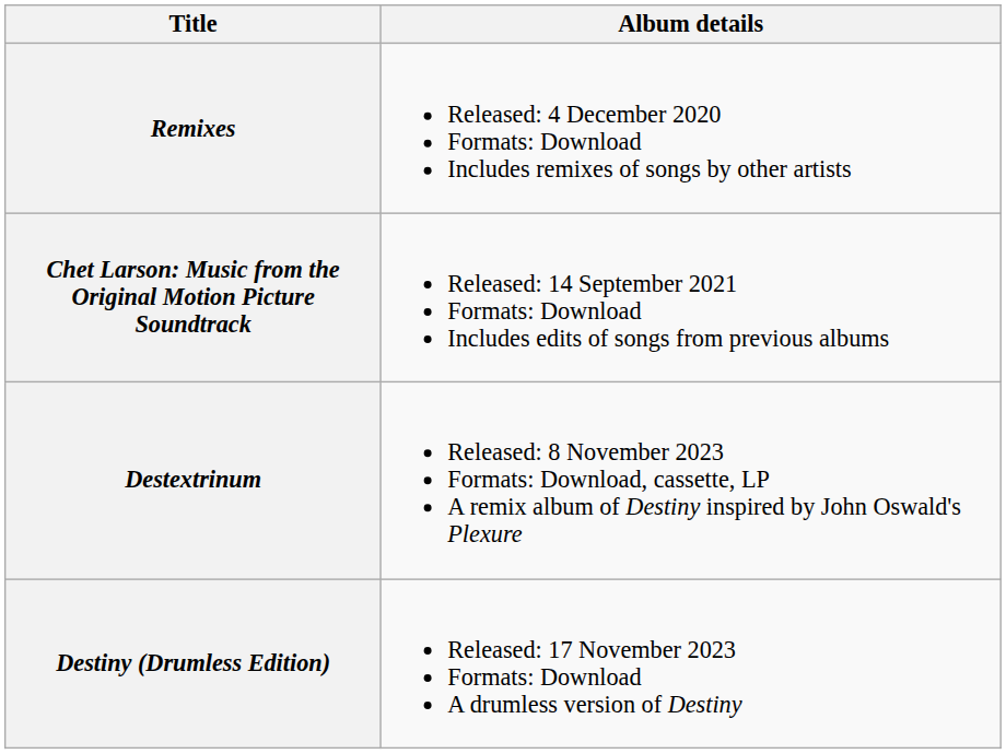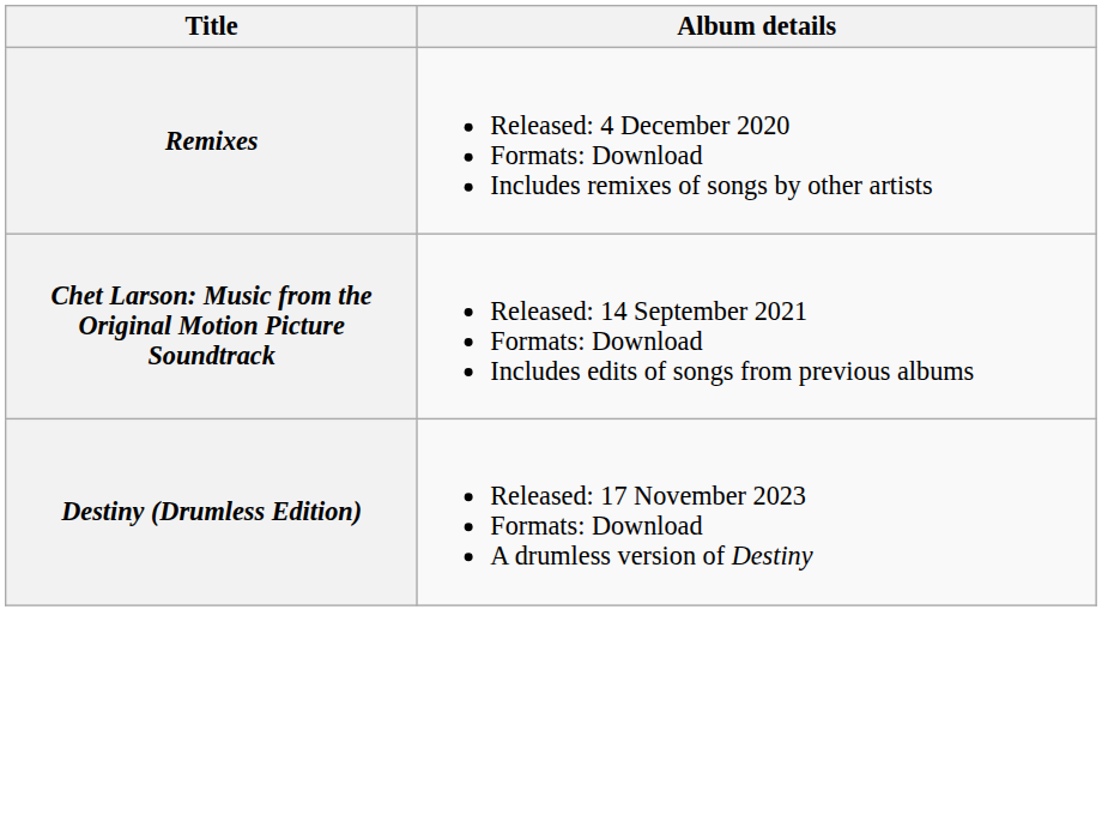- row: Destextrinum | Released: 8 November 2023 Formats: Download, cassette, LP A remix album of Destiny inspired by John Oswald's Plexure
